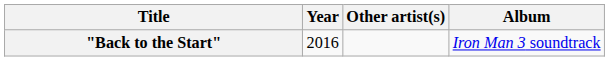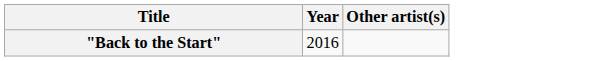- column: Album | Iron Man 3 soundtrack
